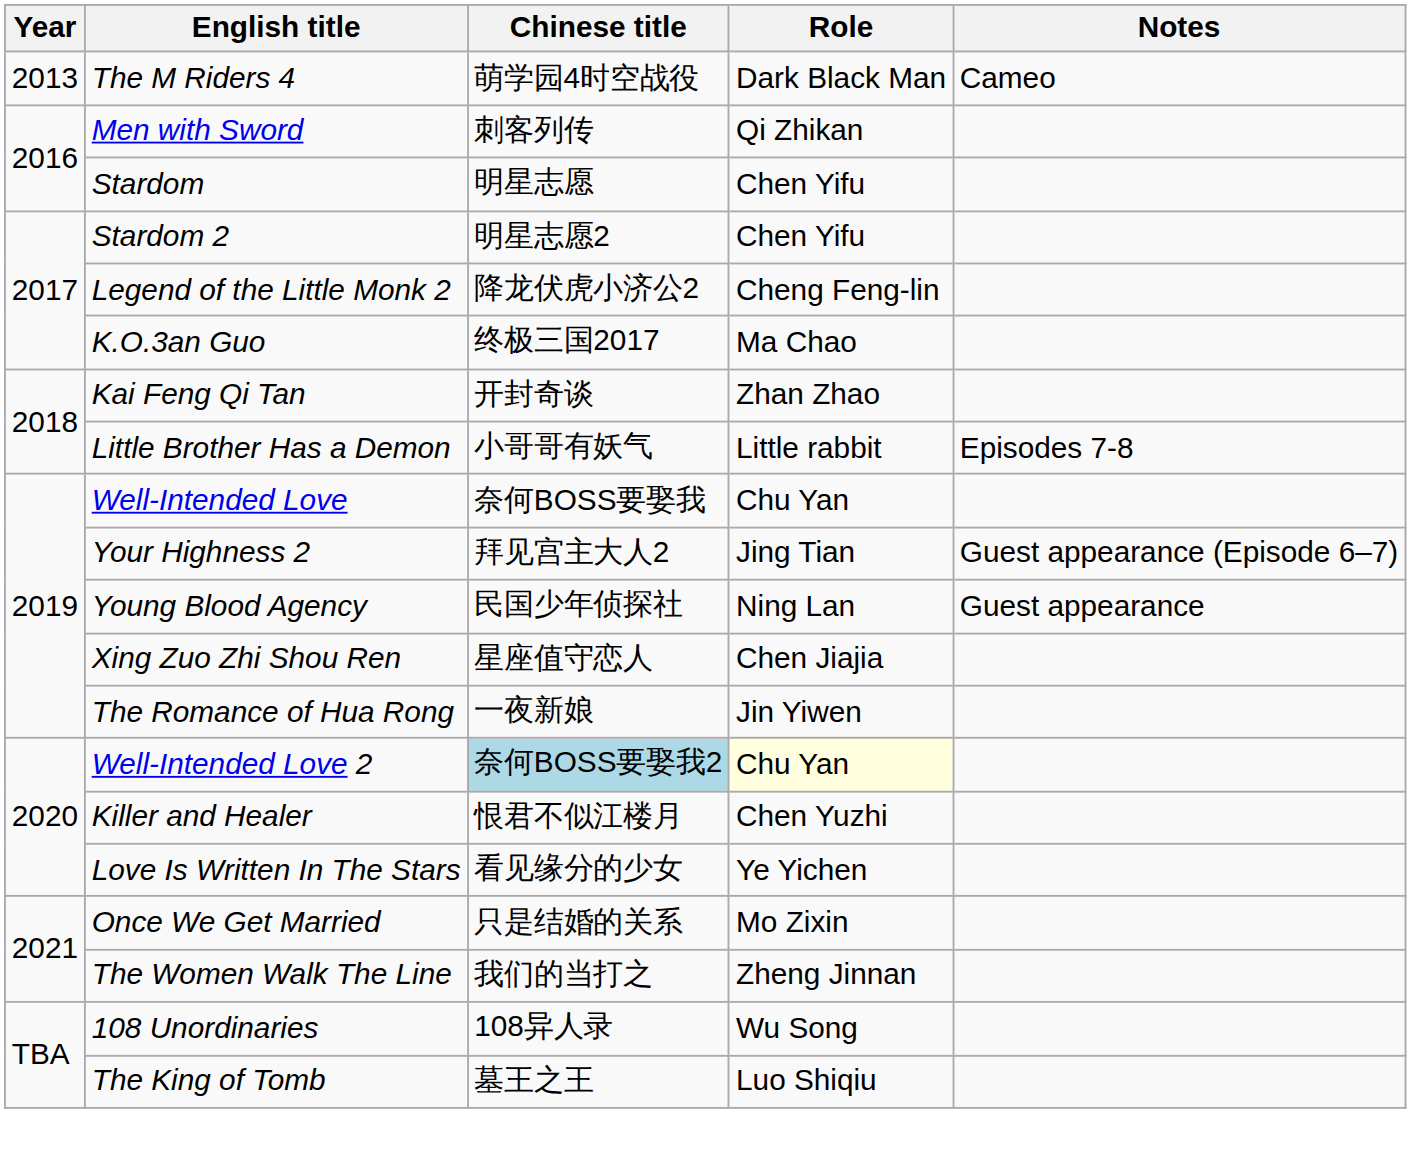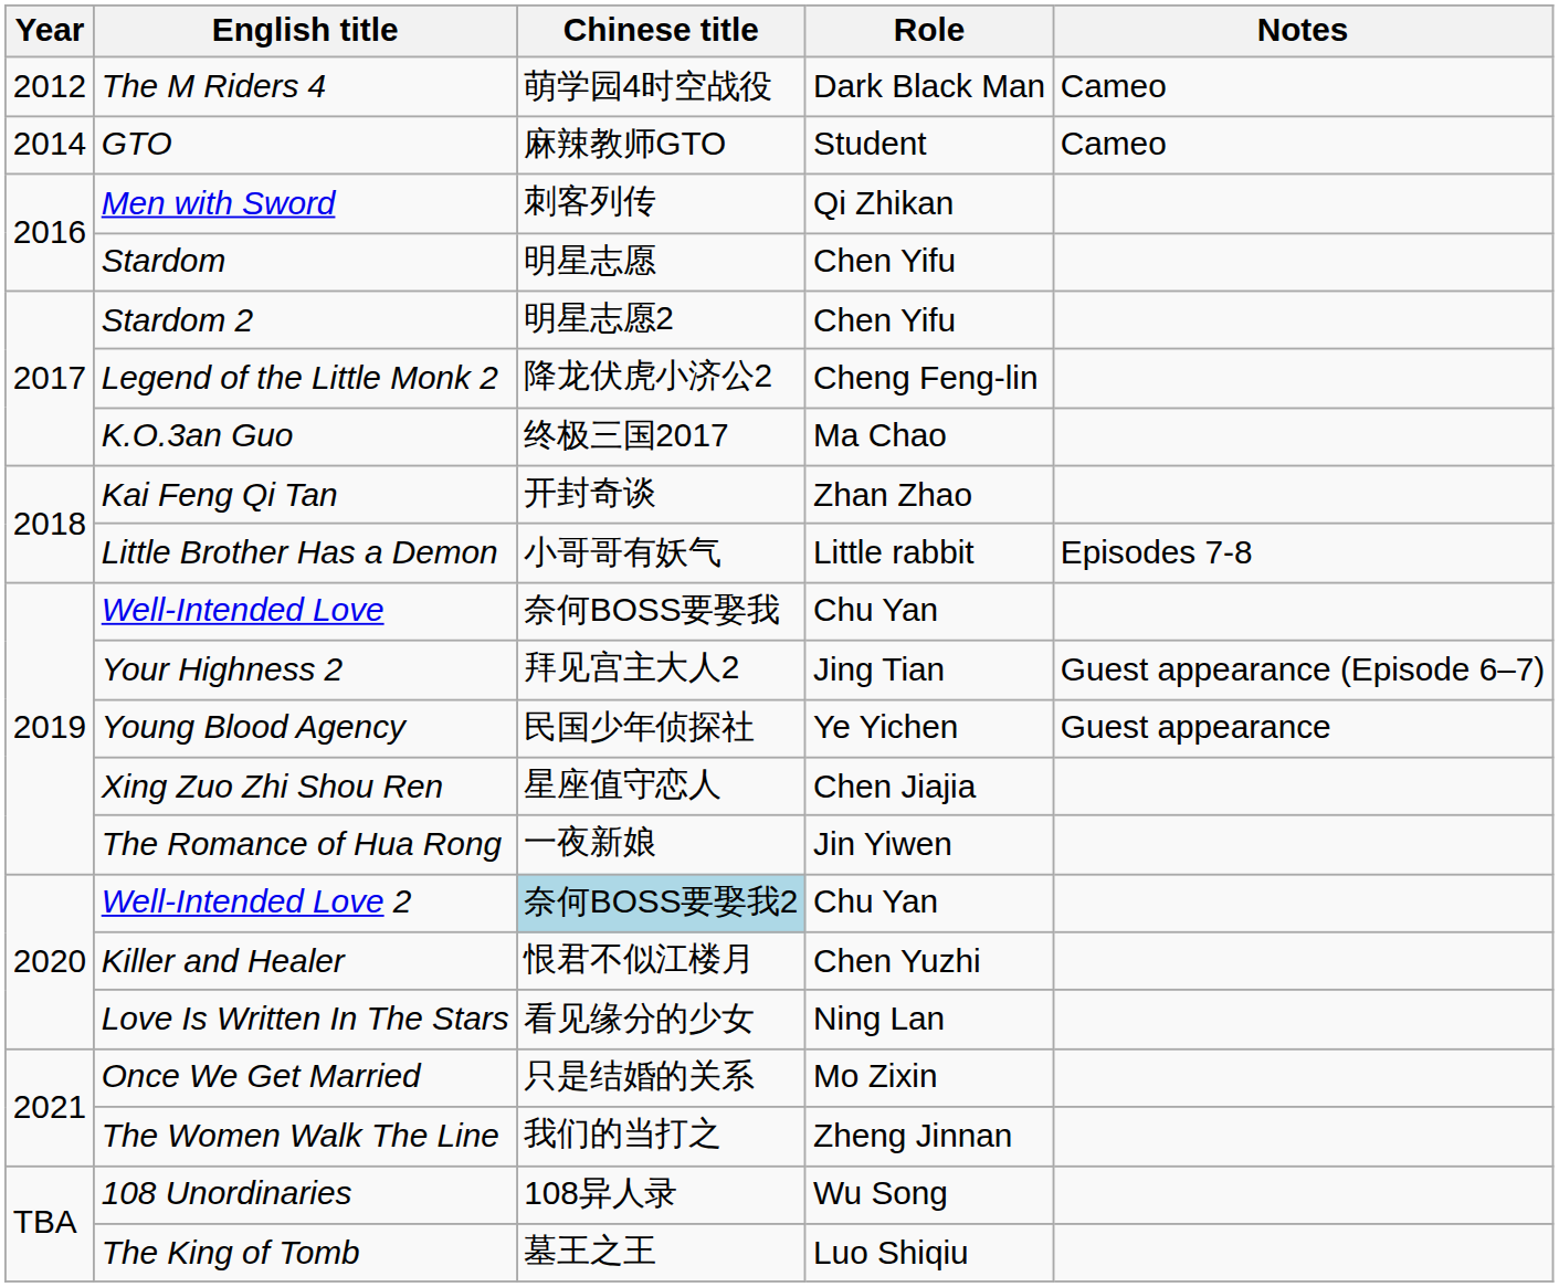The M Riders 4 | Year: 2013 -> 2012
+ row: 2014 | GTO | 麻辣教师GTO | Student | Cameo
Young Blood Agency | Role: Ning Lan -> Ye Yichen
Well-Intended Love 2 | Role: lightyellow background -> no background
Love Is Written In The Stars | Role: Ye Yichen -> Ning Lan
